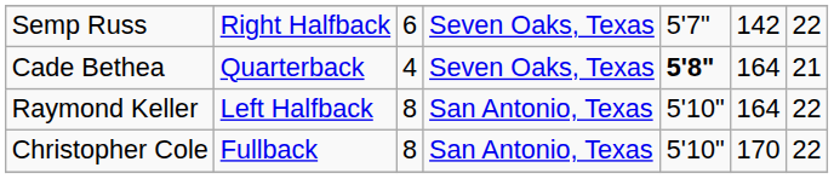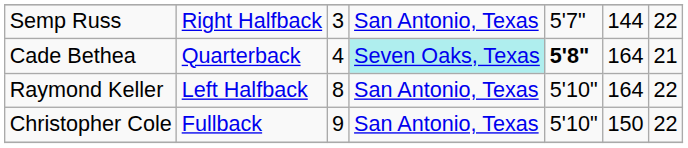Semp Russ | column 3: 6 -> 3
Semp Russ | column 4: Seven Oaks, Texas -> San Antonio, Texas
Semp Russ | column 6: 142 -> 144
Cade Bethea | column 4: no background -> paleturquoise background
Christopher Cole | column 3: 8 -> 9
Christopher Cole | column 6: 170 -> 150
